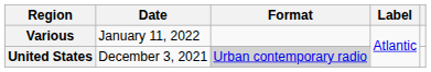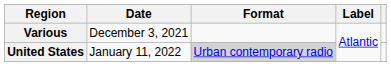Various | Date: January 11, 2022 -> December 3, 2021
United States | Date: December 3, 2021 -> January 11, 2022
